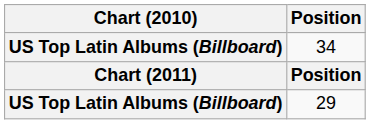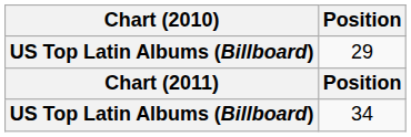rows swapped: 29 <-> 34
